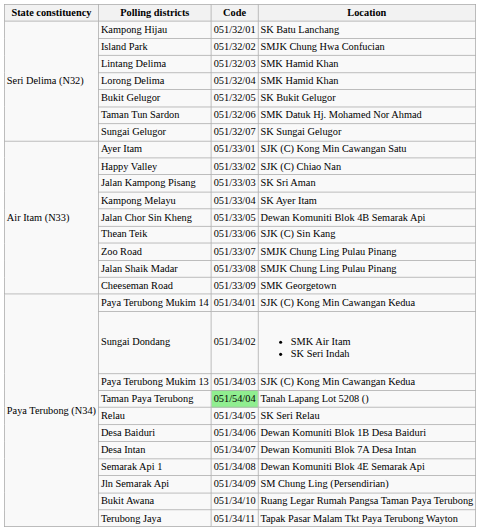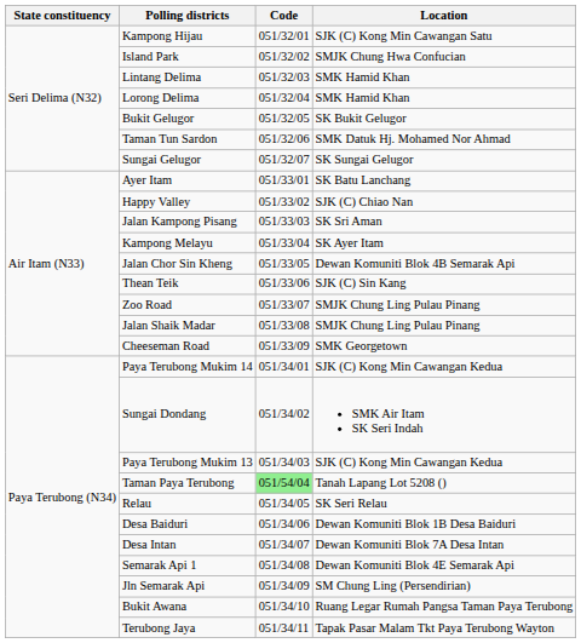Kampong Hijau | Location: SK Batu Lanchang -> SJK (C) Kong Min Cawangan Satu
Ayer Itam | Location: SJK (C) Kong Min Cawangan Satu -> SK Batu Lanchang
